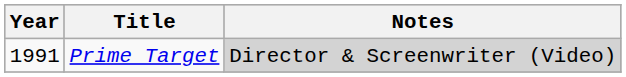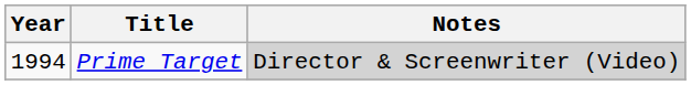Prime Target | Year: 1991 -> 1994
